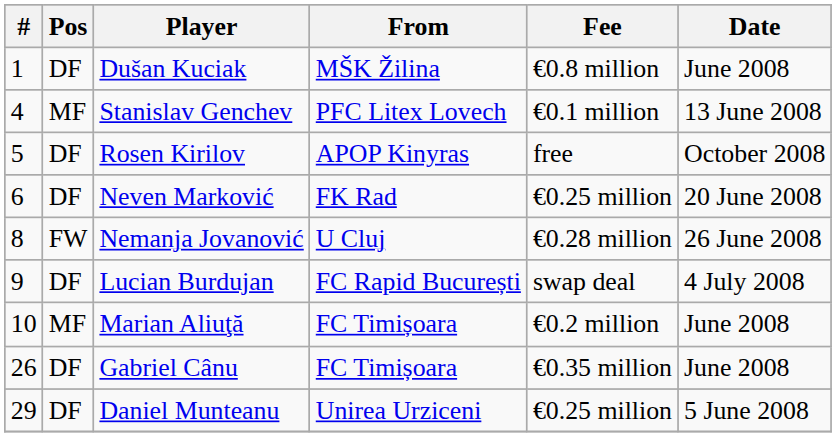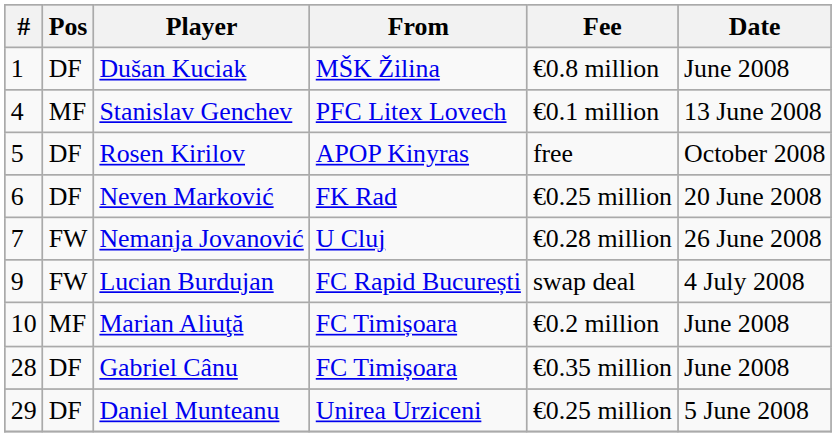Nemanja Jovanović | #: 8 -> 7
Lucian Burdujan | Pos: DF -> FW
Gabriel Cânu | #: 26 -> 28
